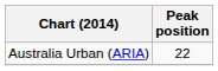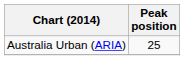Australia Urban (ARIA) | Peak position: 22 -> 25
